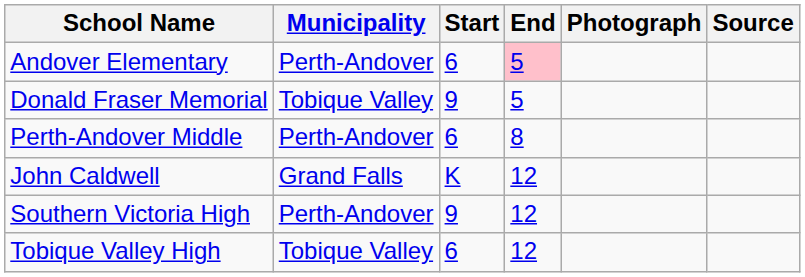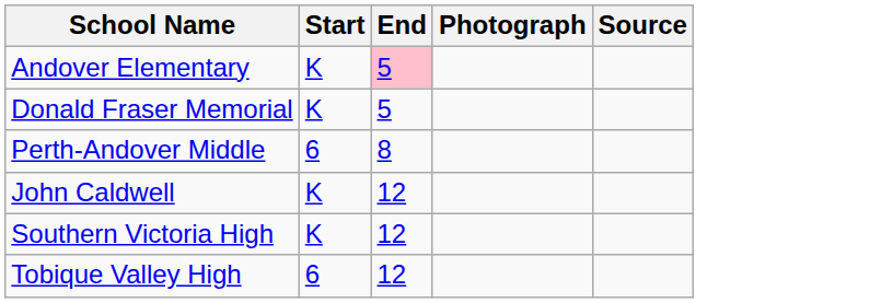- column: Municipality | Perth-Andover | Tobique Valley | Perth-Andover | Grand Falls | Perth-Andover | Tobique Valley
Andover Elementary | Start: 6 -> K
Donald Fraser Memorial | Start: 9 -> K
Southern Victoria High | Start: 9 -> K
